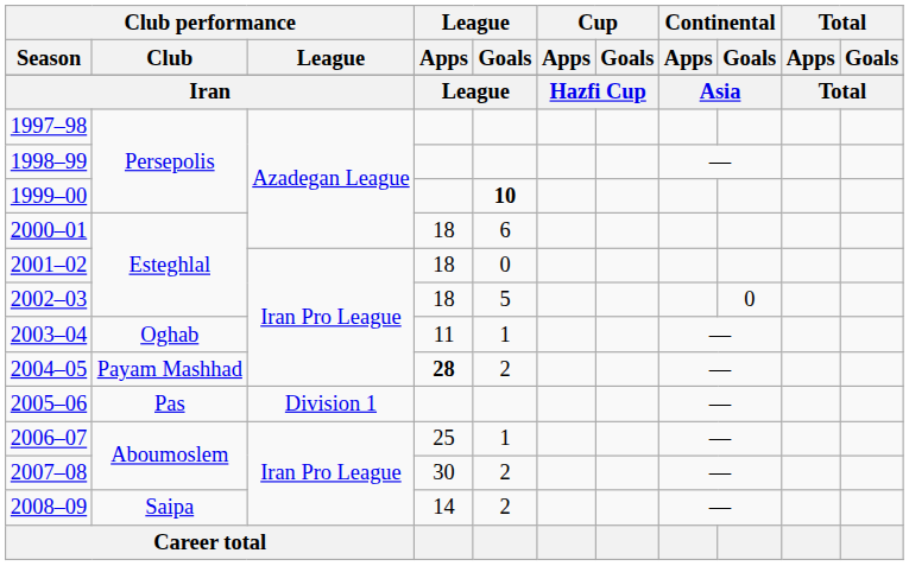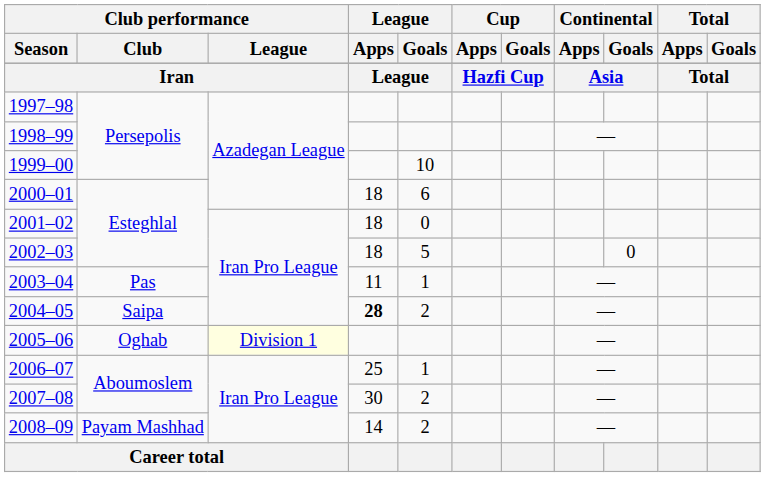1999–00 | League / Goals: bold -> normal
2003–04 | Club performance / Club: Oghab -> Pas
2004–05 | Club performance / Club: Payam Mashhad -> Saipa
2005–06 | Club performance / Club: Pas -> Oghab
2005–06 | Club performance / League: no background -> lightyellow background
2008–09 | Club performance / Club: Saipa -> Payam Mashhad
